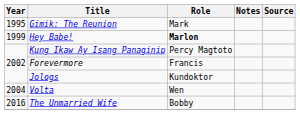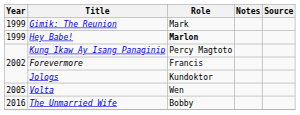Gimik: The Reunion | Year: 1995 -> 1999
Volta | Year: 2004 -> 2005
